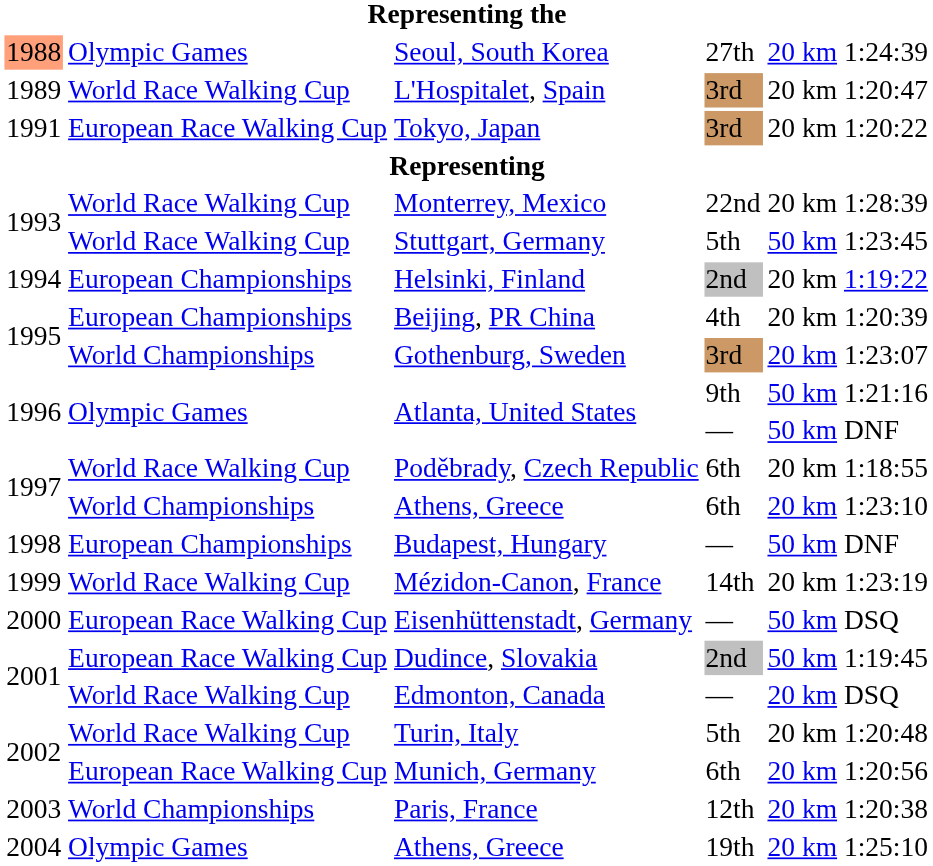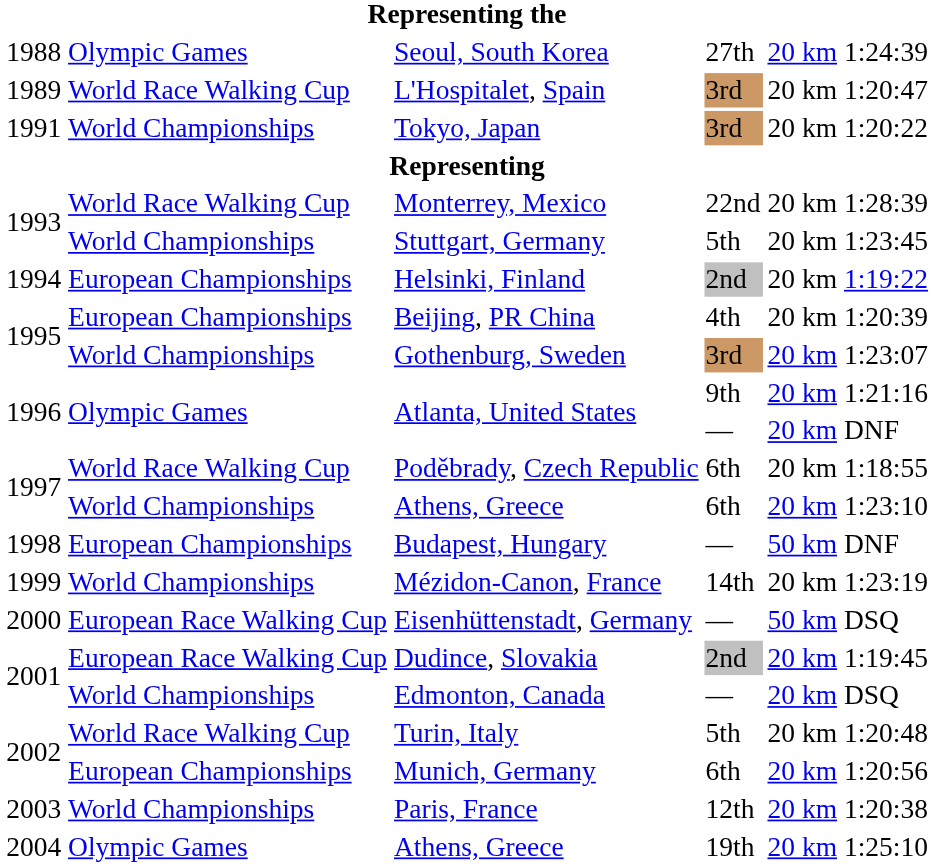Seoul, South Korea | column 1: lightsalmon background -> no background
Tokyo, Japan | column 2: European Race Walking Cup -> World Championships
Stuttgart, Germany | column 2: World Race Walking Cup -> World Championships
Stuttgart, Germany | column 5: 50 km -> 20 km
Atlanta, United States / 9th | column 5: 50 km -> 20 km
Atlanta, United States / — | column 5: 50 km -> 20 km
Mézidon-Canon, France | column 2: World Race Walking Cup -> World Championships
Dudince, Slovakia | column 5: 50 km -> 20 km
Edmonton, Canada | column 2: World Race Walking Cup -> World Championships
Munich, Germany | column 2: European Race Walking Cup -> European Championships
